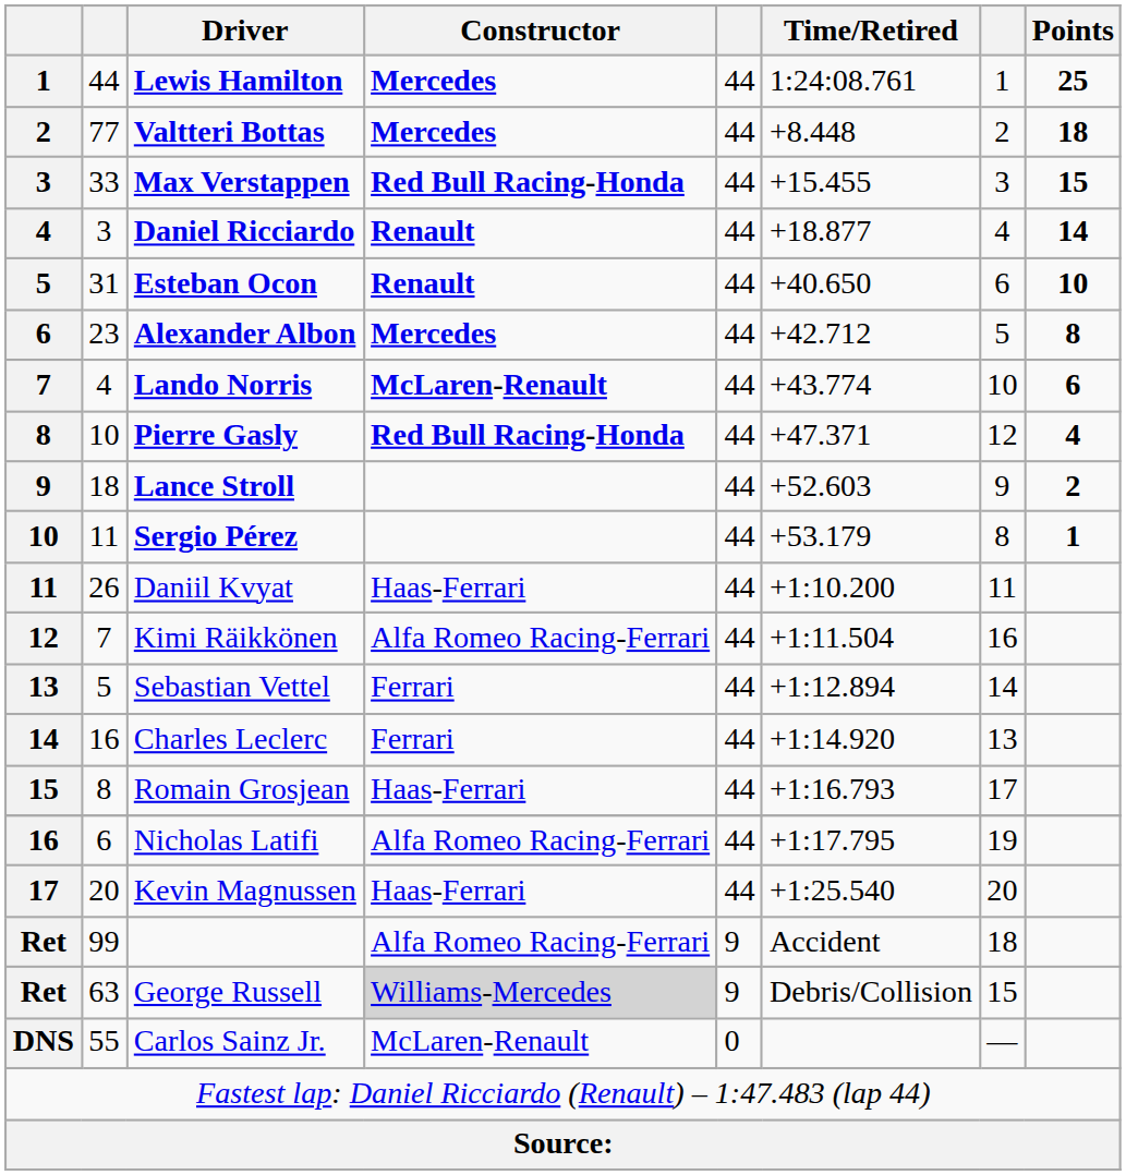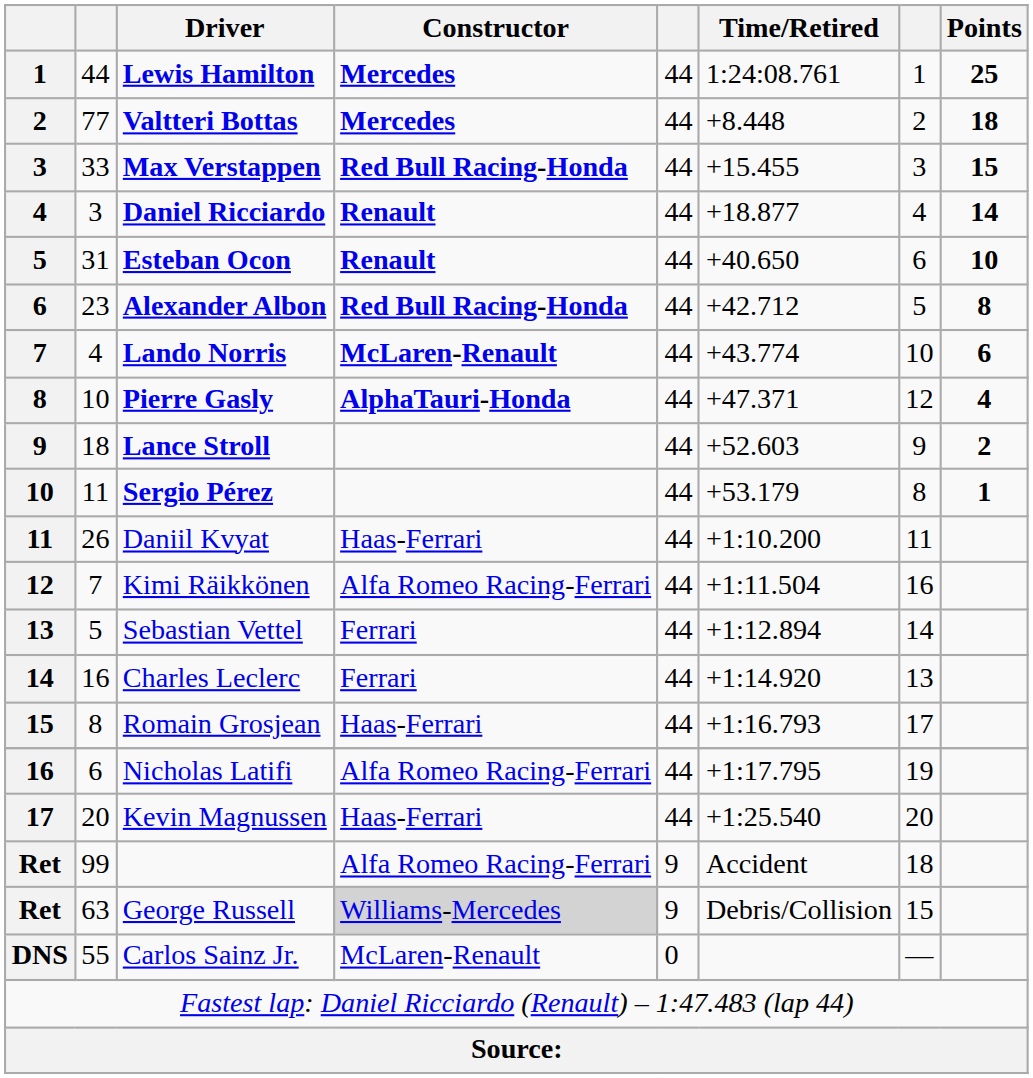Alexander Albon | Constructor: Mercedes -> Red Bull Racing-Honda
Pierre Gasly | Constructor: Red Bull Racing-Honda -> AlphaTauri-Honda
